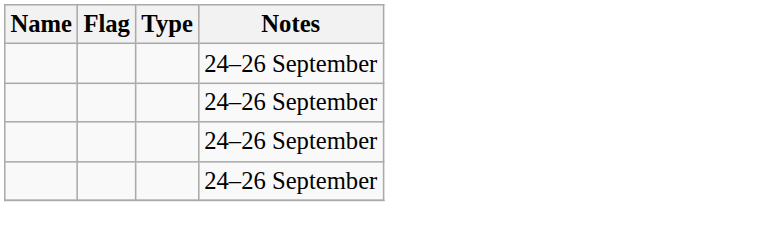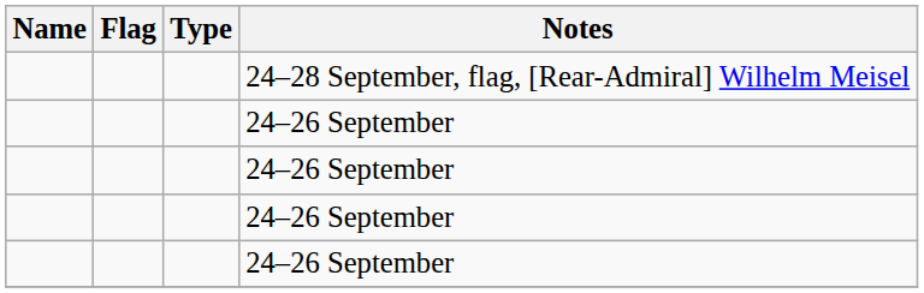+ row: 24–28 September, flag, [Rear-Admiral] Wilhelm Meisel
